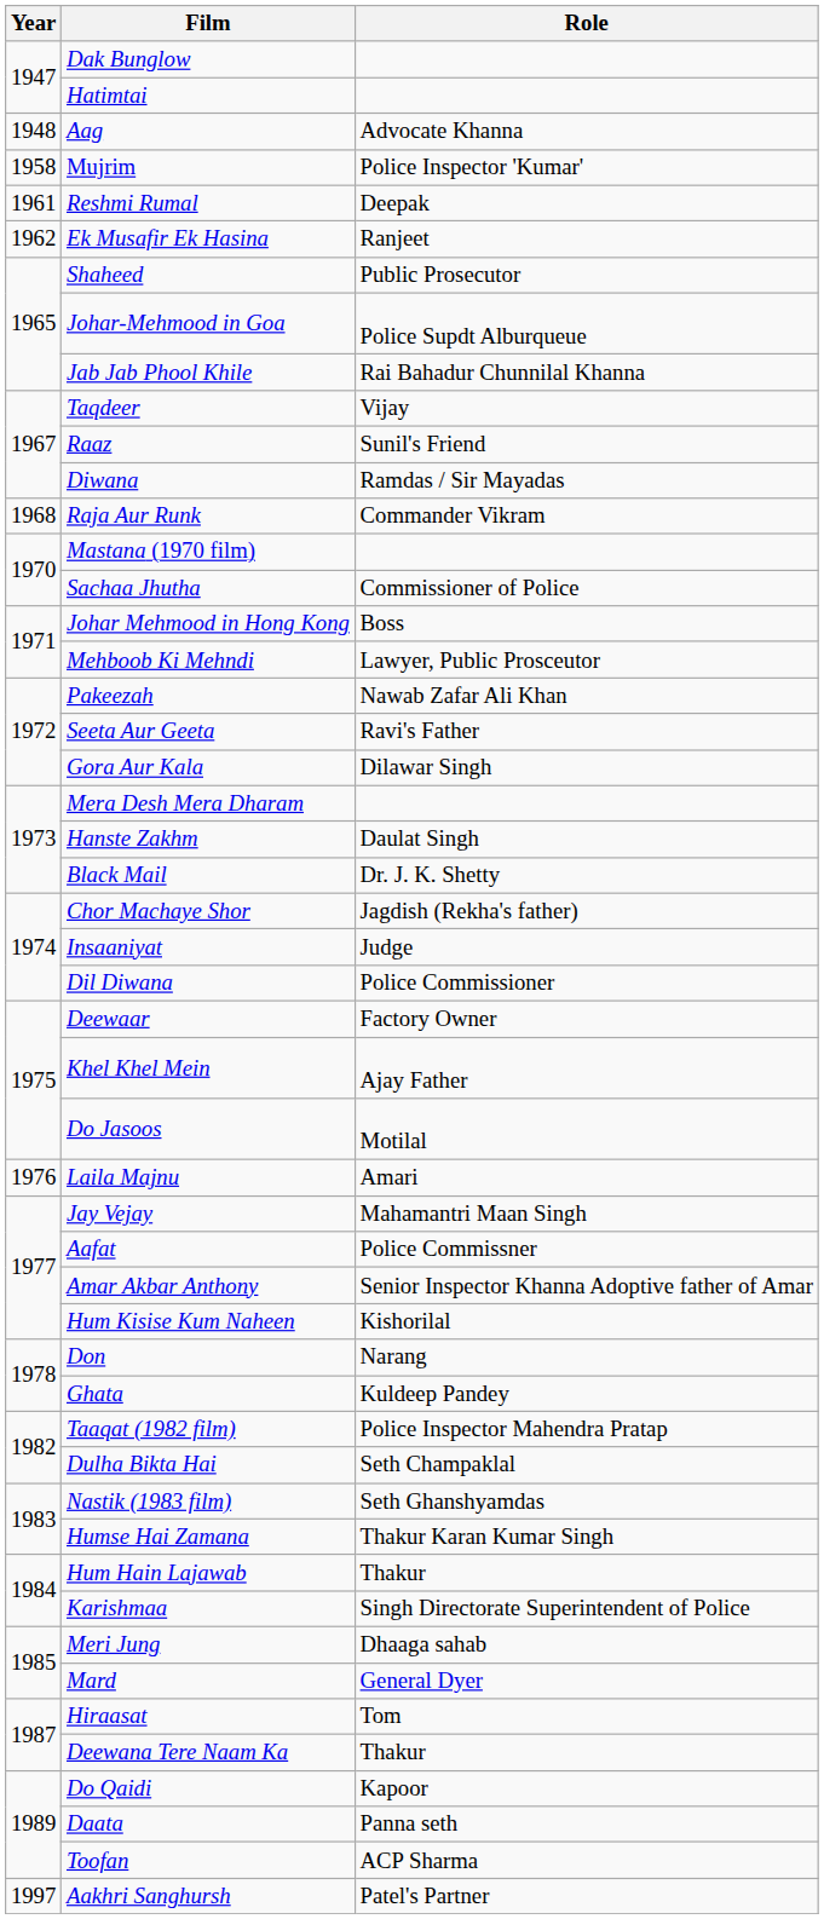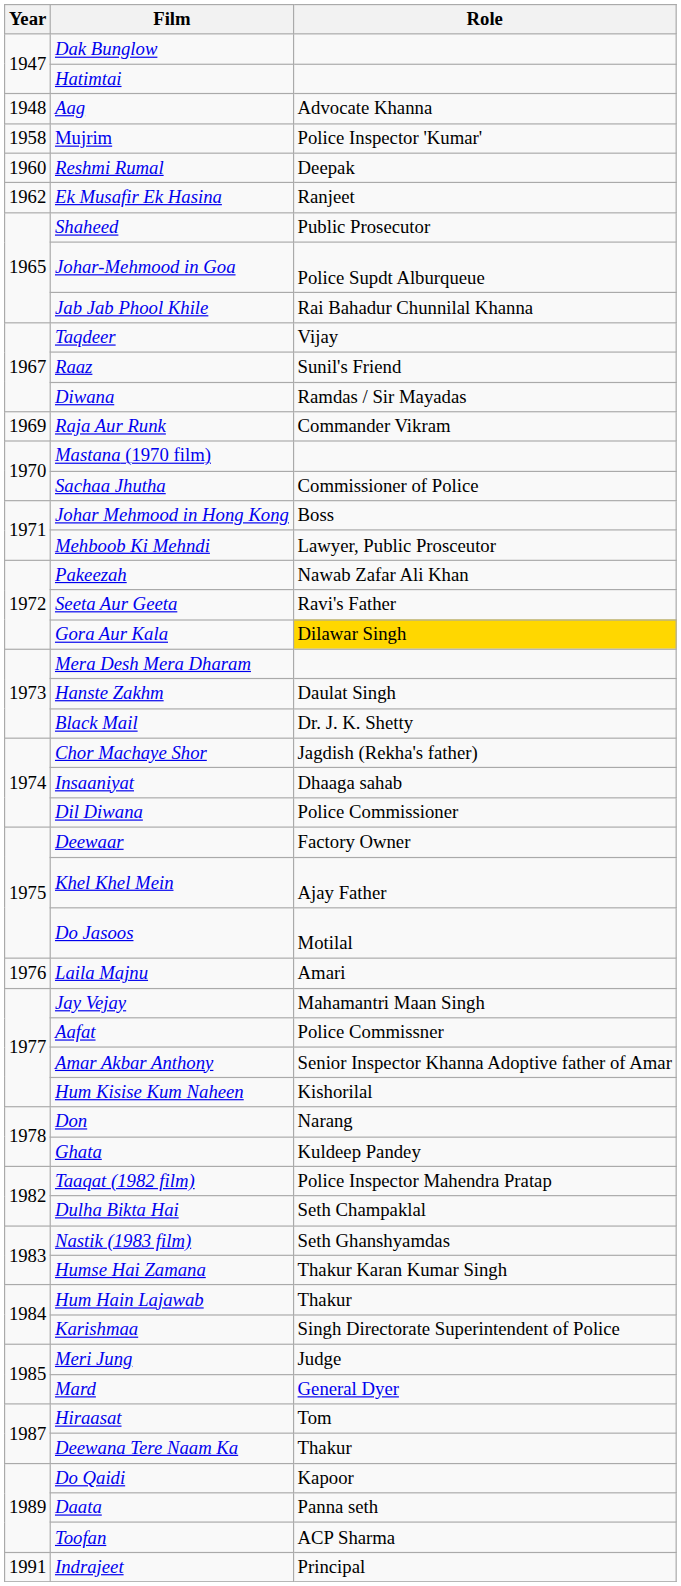Reshmi Rumal | Year: 1961 -> 1960
Raja Aur Runk | Year: 1968 -> 1969
Gora Aur Kala | Role: no background -> gold background
Insaaniyat | Role: Judge -> Dhaaga sahab
Meri Jung | Role: Dhaaga sahab -> Judge
+ row: 1991 | Indrajeet | Principal
- row: 1997 | Aakhri Sanghursh | Patel's Partner
